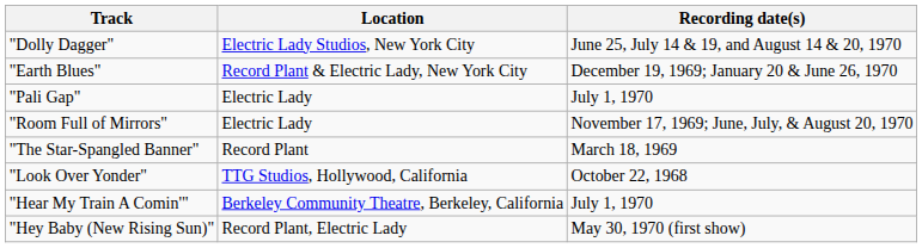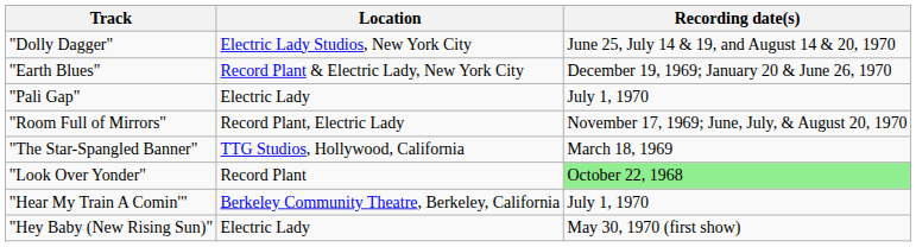"Room Full of Mirrors" | Location: Electric Lady -> Record Plant, Electric Lady
"The Star-Spangled Banner" | Location: Record Plant -> TTG Studios, Hollywood, California
"Look Over Yonder" | Location: TTG Studios, Hollywood, California -> Record Plant
"Look Over Yonder" | Recording date(s): no background -> lightgreen background
"Hey Baby (New Rising Sun)" | Location: Record Plant, Electric Lady -> Electric Lady
